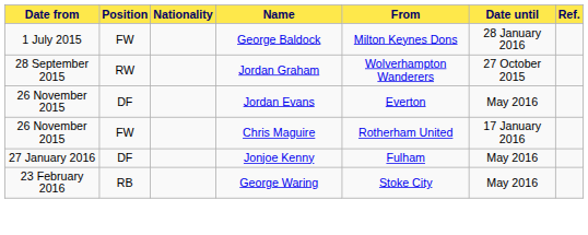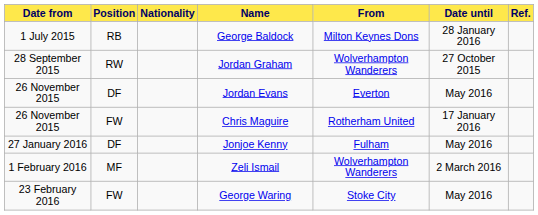George Baldock | Position: FW -> RB
+ row: 1 February 2016 | MF | Zeli Ismail | Wolverhampton Wanderers | 2 March 2016
George Waring | Position: RB -> FW
